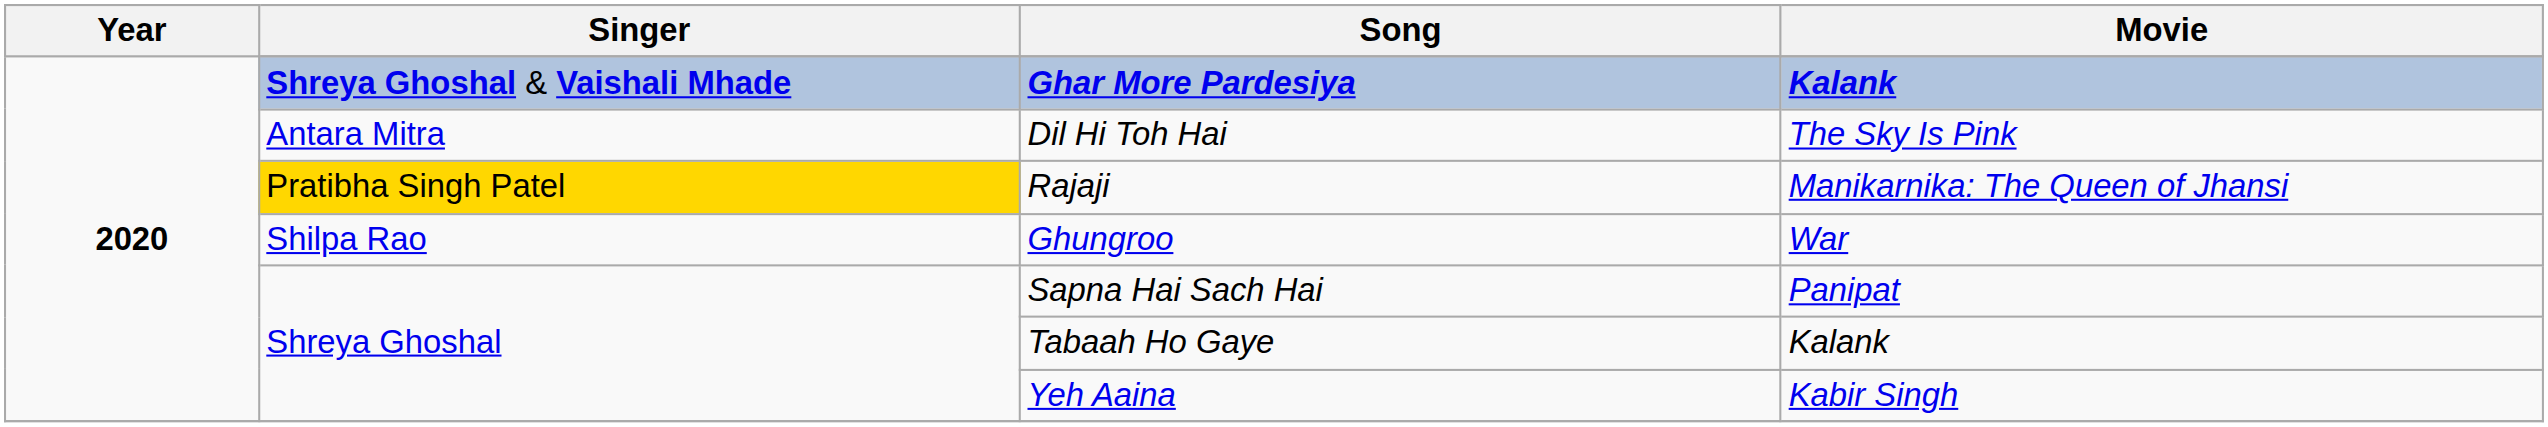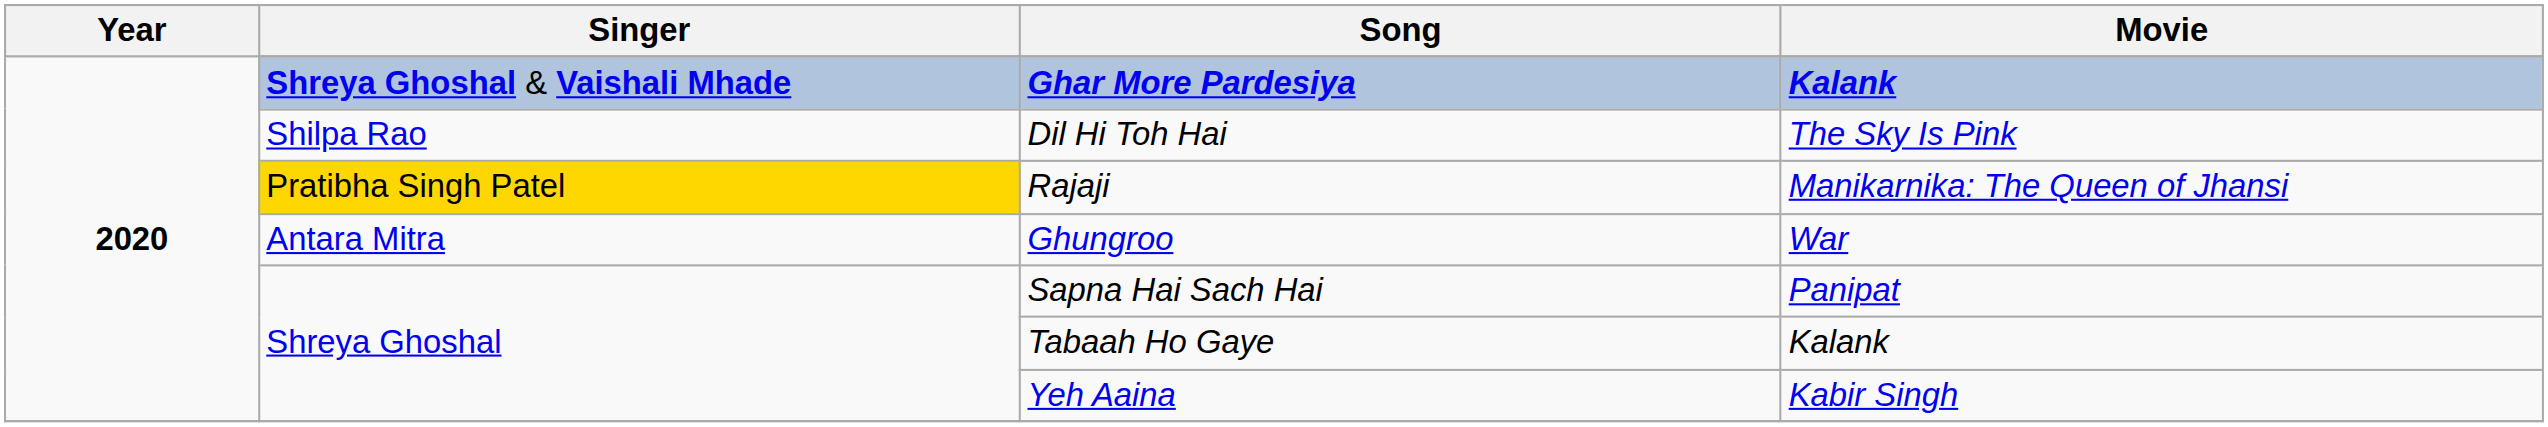Dil Hi Toh Hai | Singer: Antara Mitra -> Shilpa Rao
Ghungroo | Singer: Shilpa Rao -> Antara Mitra
